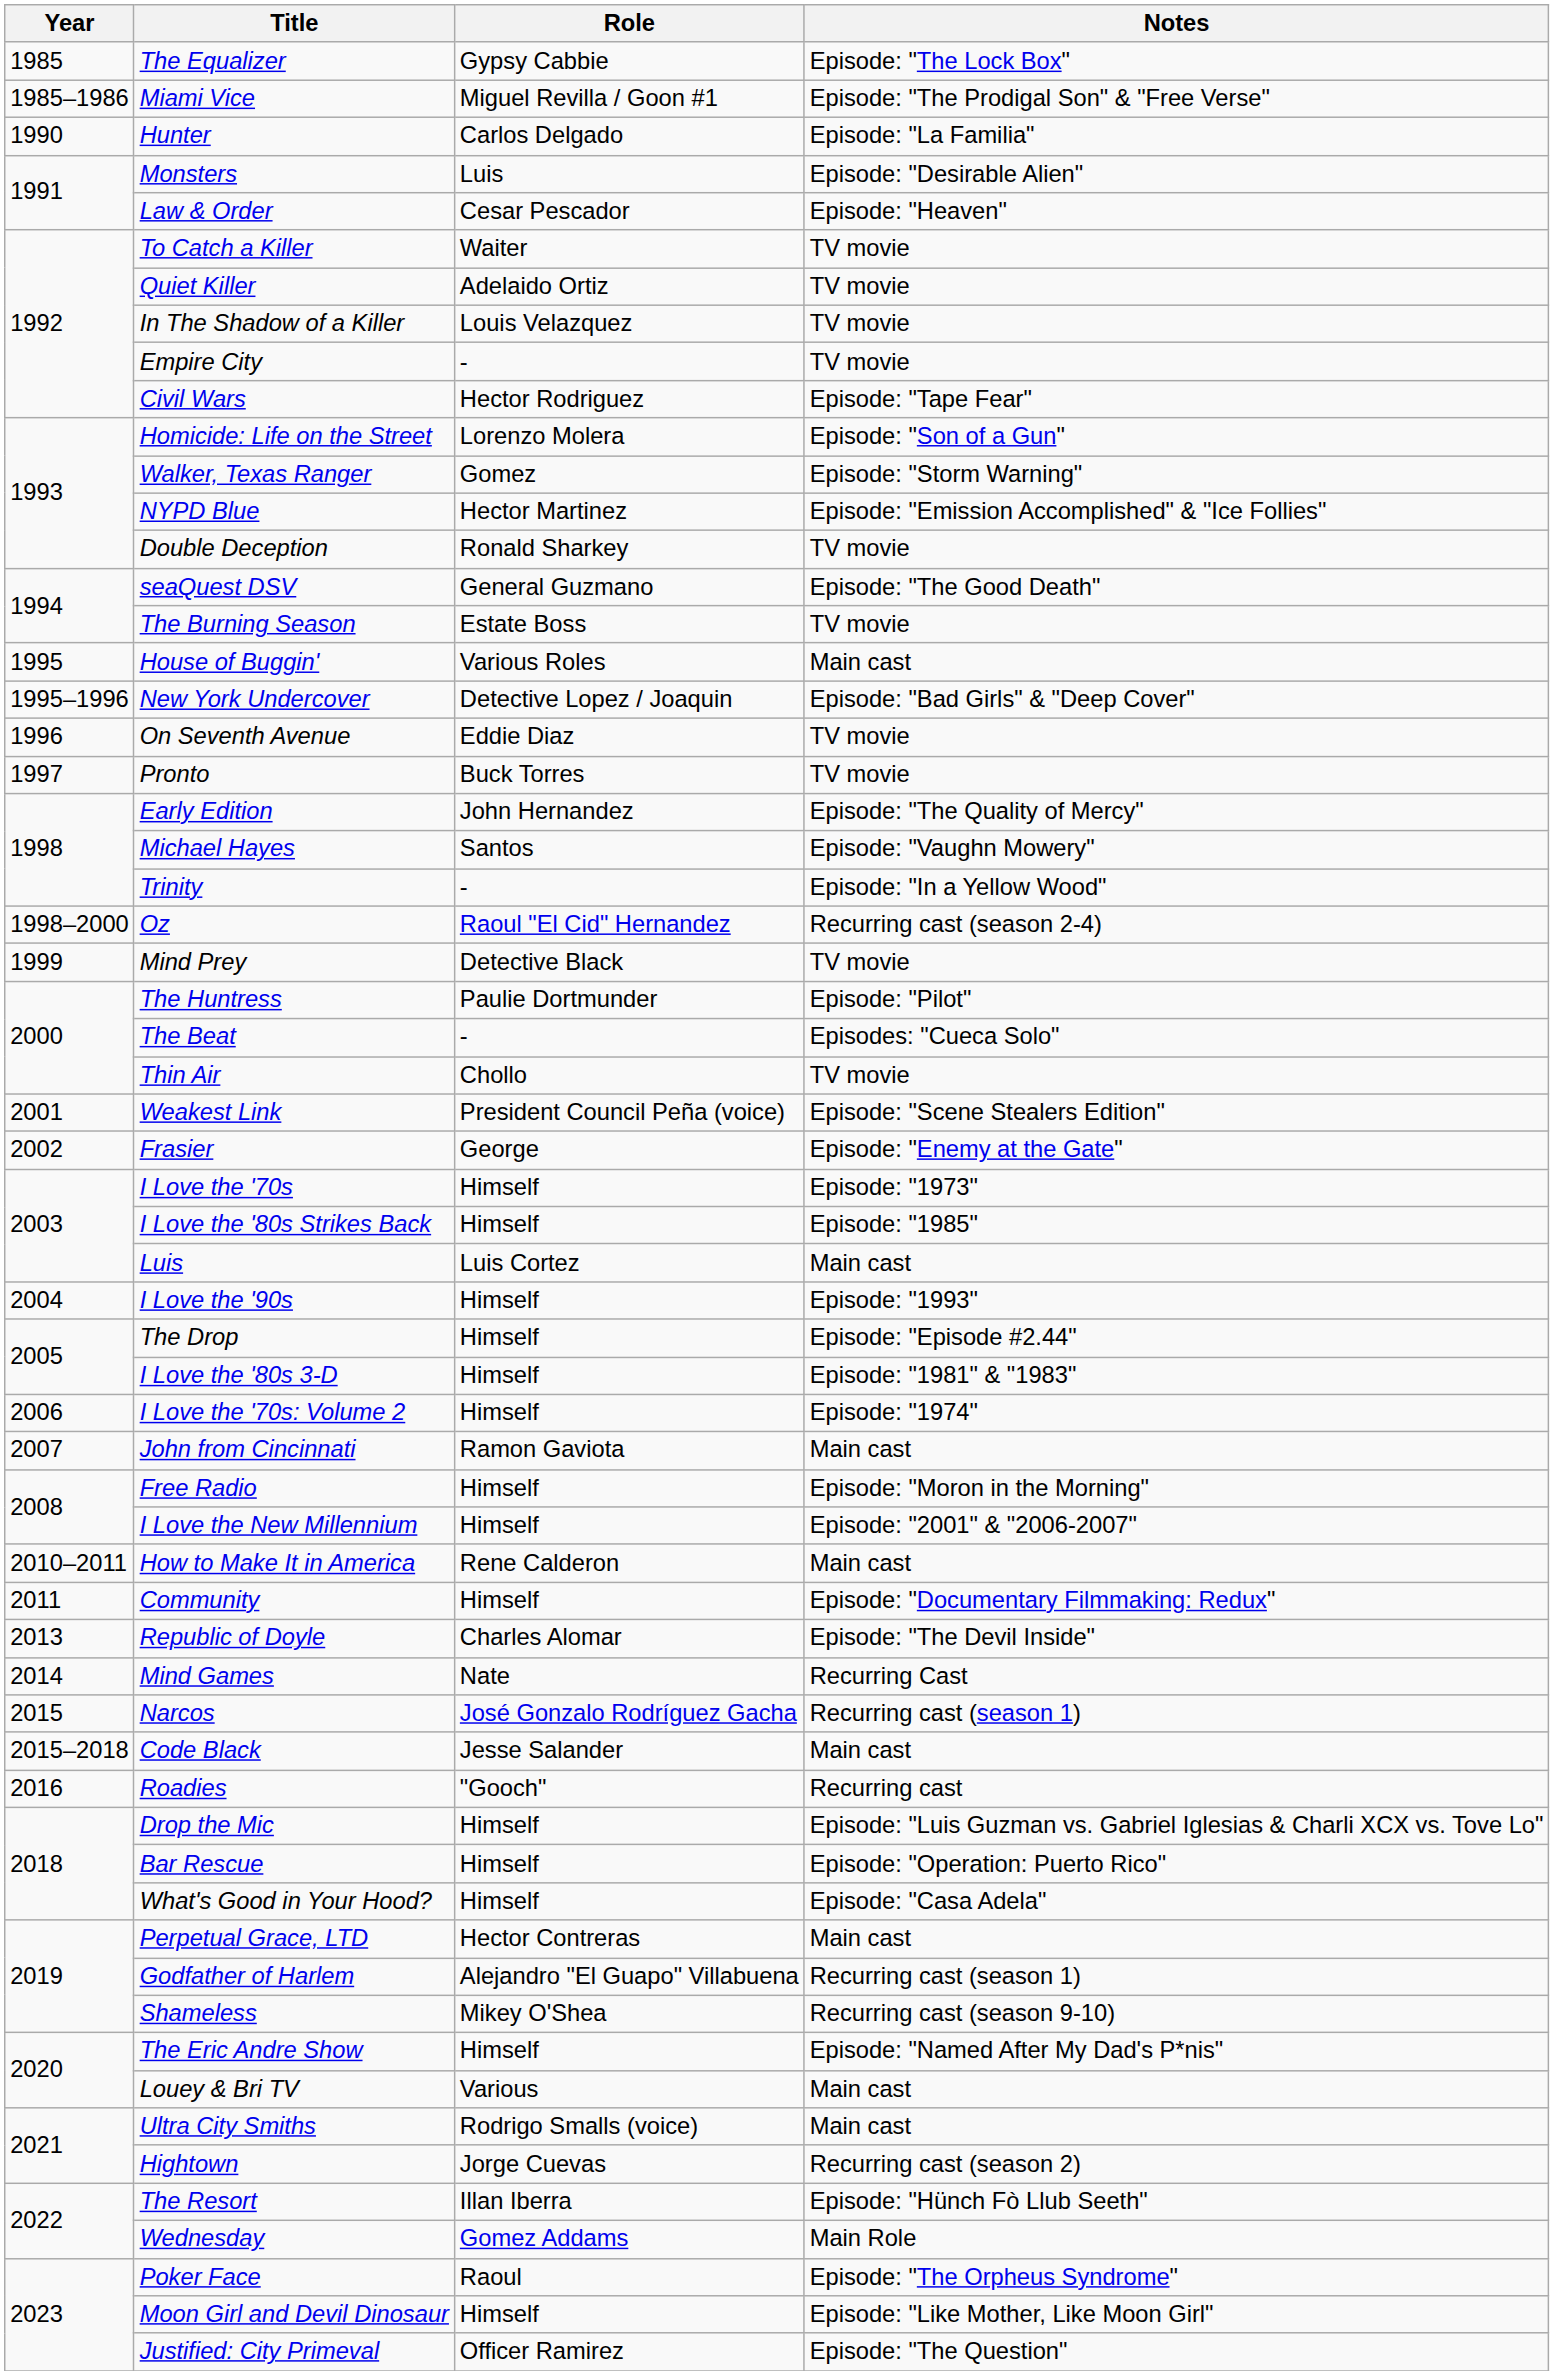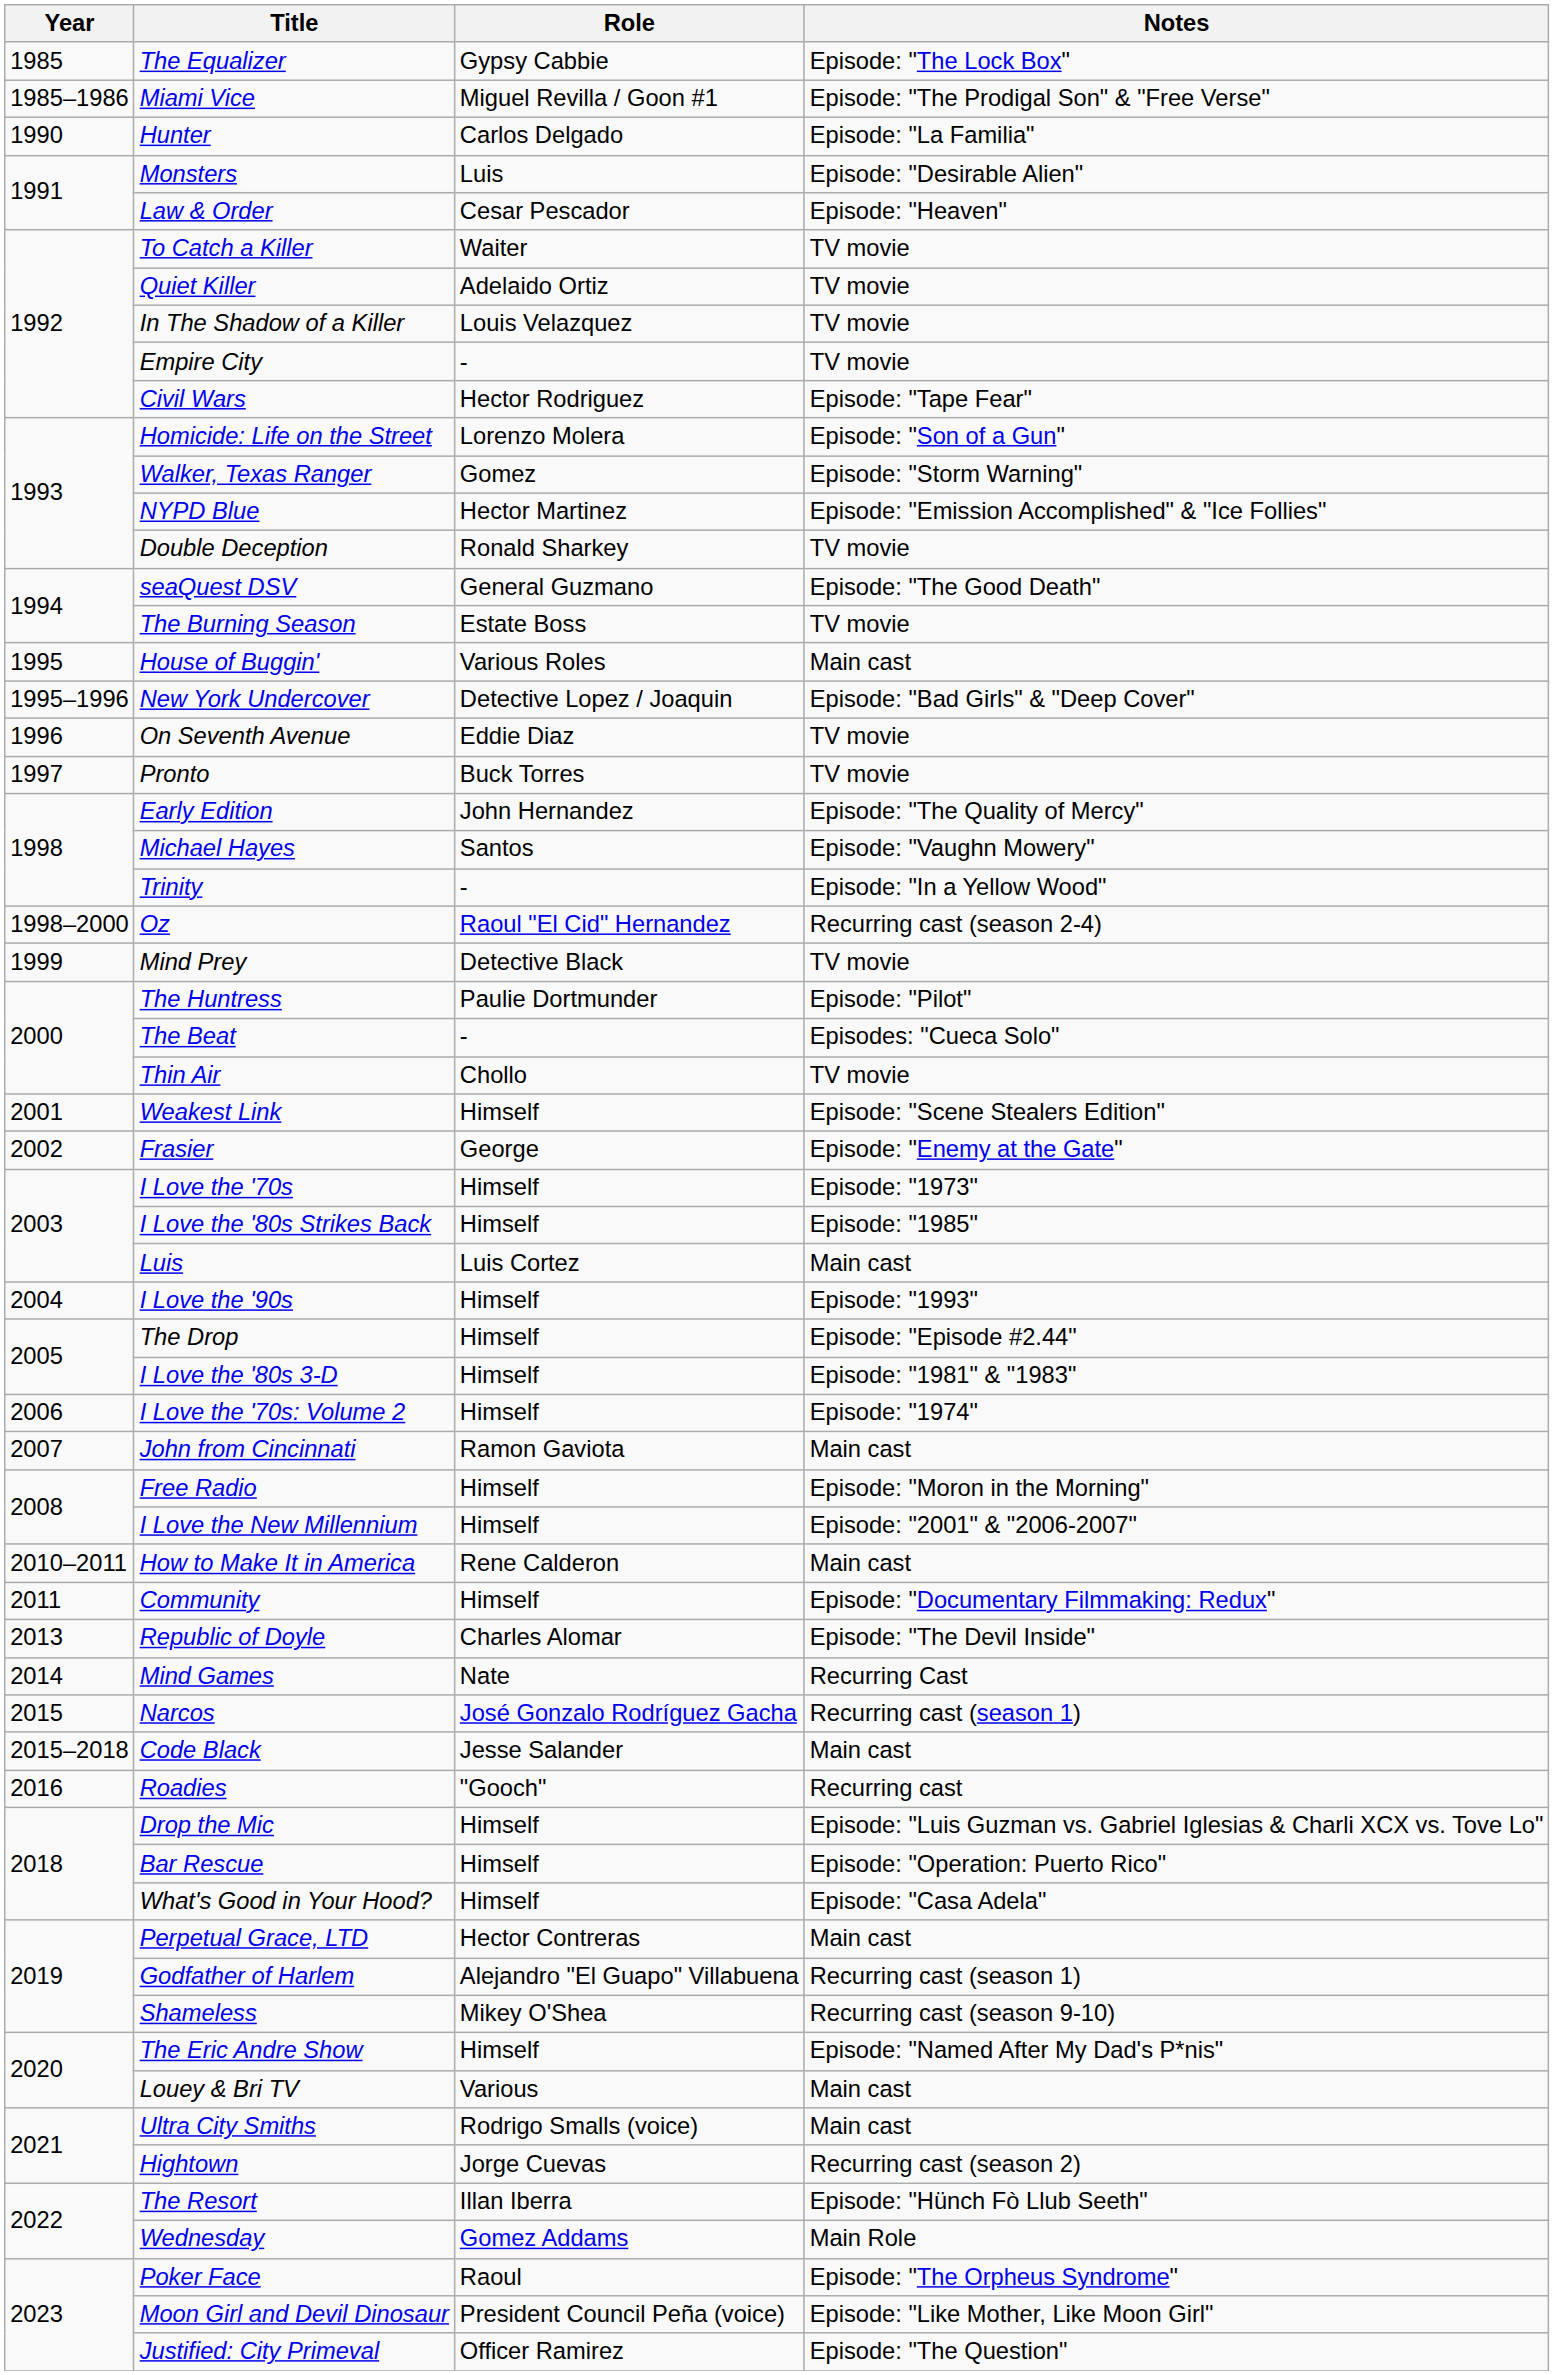Weakest Link | Role: President Council Peña (voice) -> Himself
Moon Girl and Devil Dinosaur | Role: Himself -> President Council Peña (voice)
